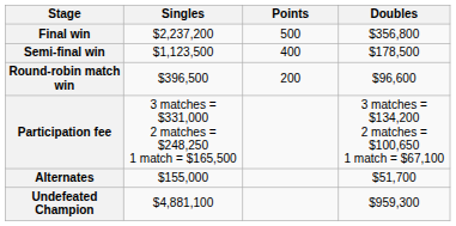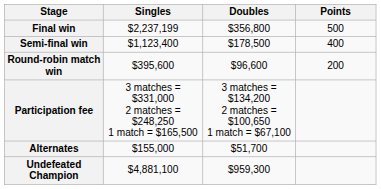columns swapped: Doubles <-> Points
Final win | Singles: $2,237,200 -> $2,237,199
Semi-final win | Singles: $1,123,500 -> $1,123,400
Round-robin match win | Singles: $396,500 -> $395,600
